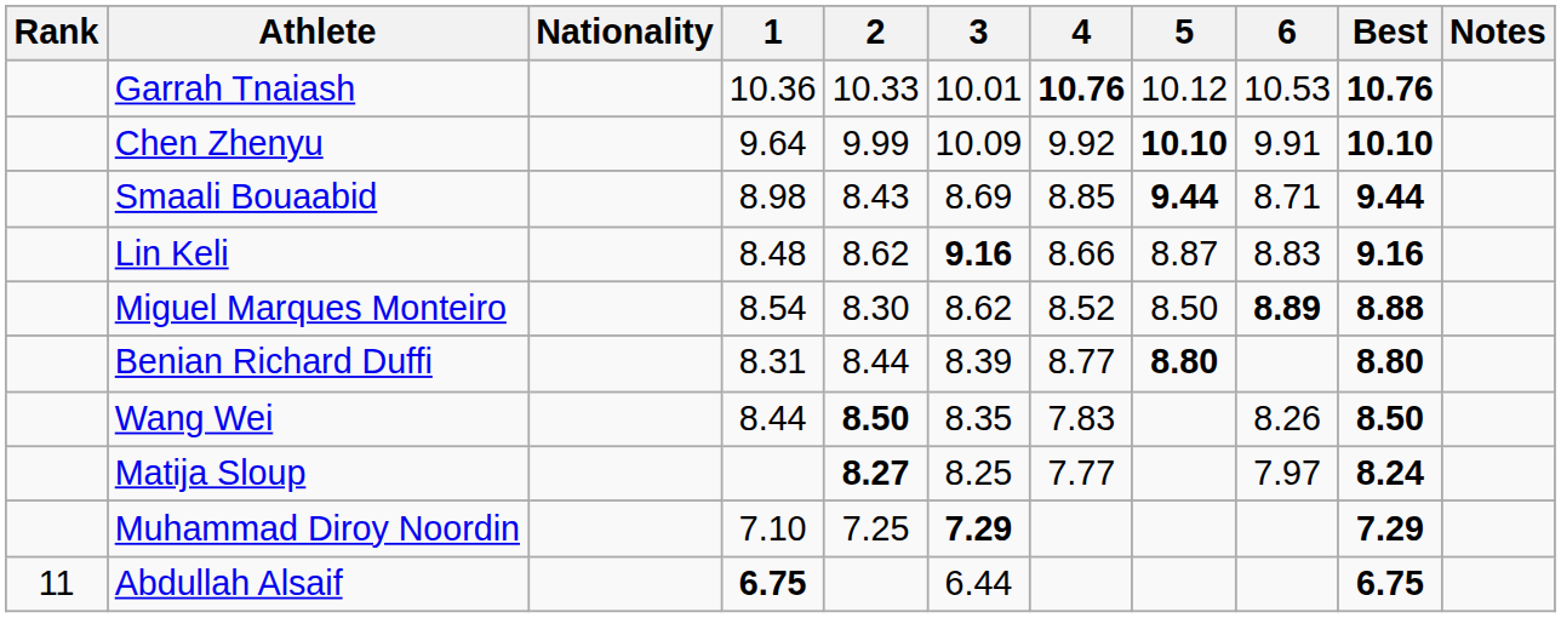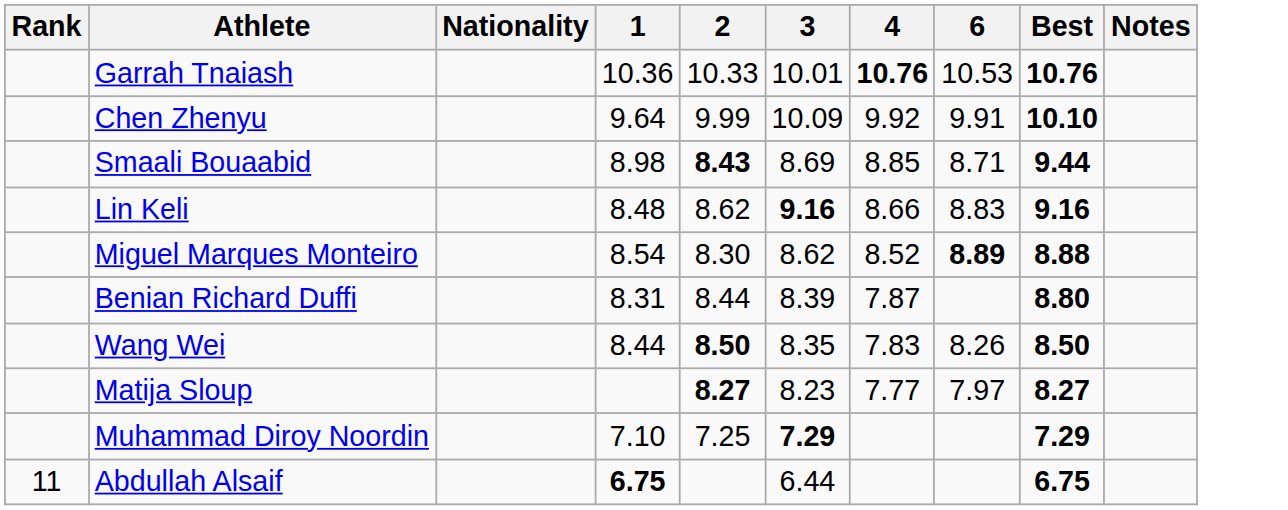- column: 5 | 10.12 | 10.10 | 9.44 | 8.87 | 8.50 | 8.80
Smaali Bouaabid | 2: normal -> bold
Benian Richard Duffi | 4: 8.77 -> 7.87
Matija Sloup | 3: 8.25 -> 8.23
Matija Sloup | Best: 8.24 -> 8.27
